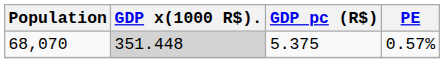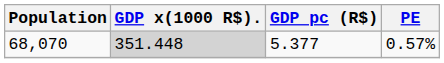68,070 | GDP pc (R$): 5.375 -> 5.377
